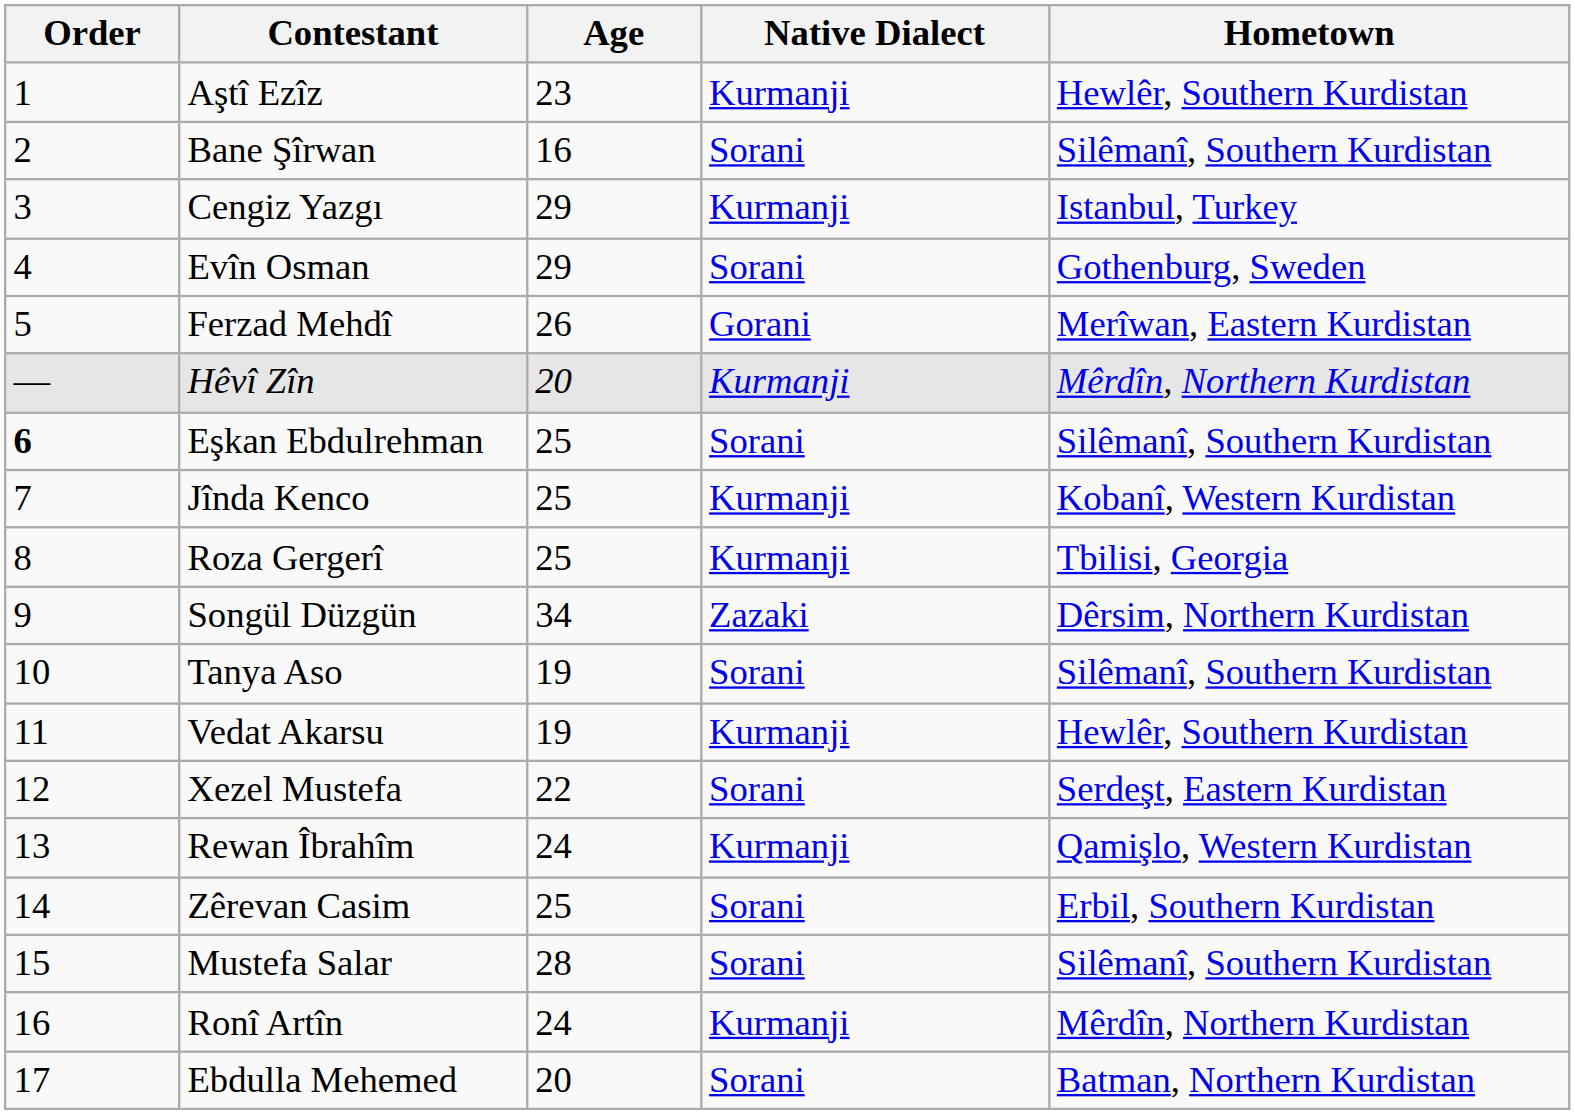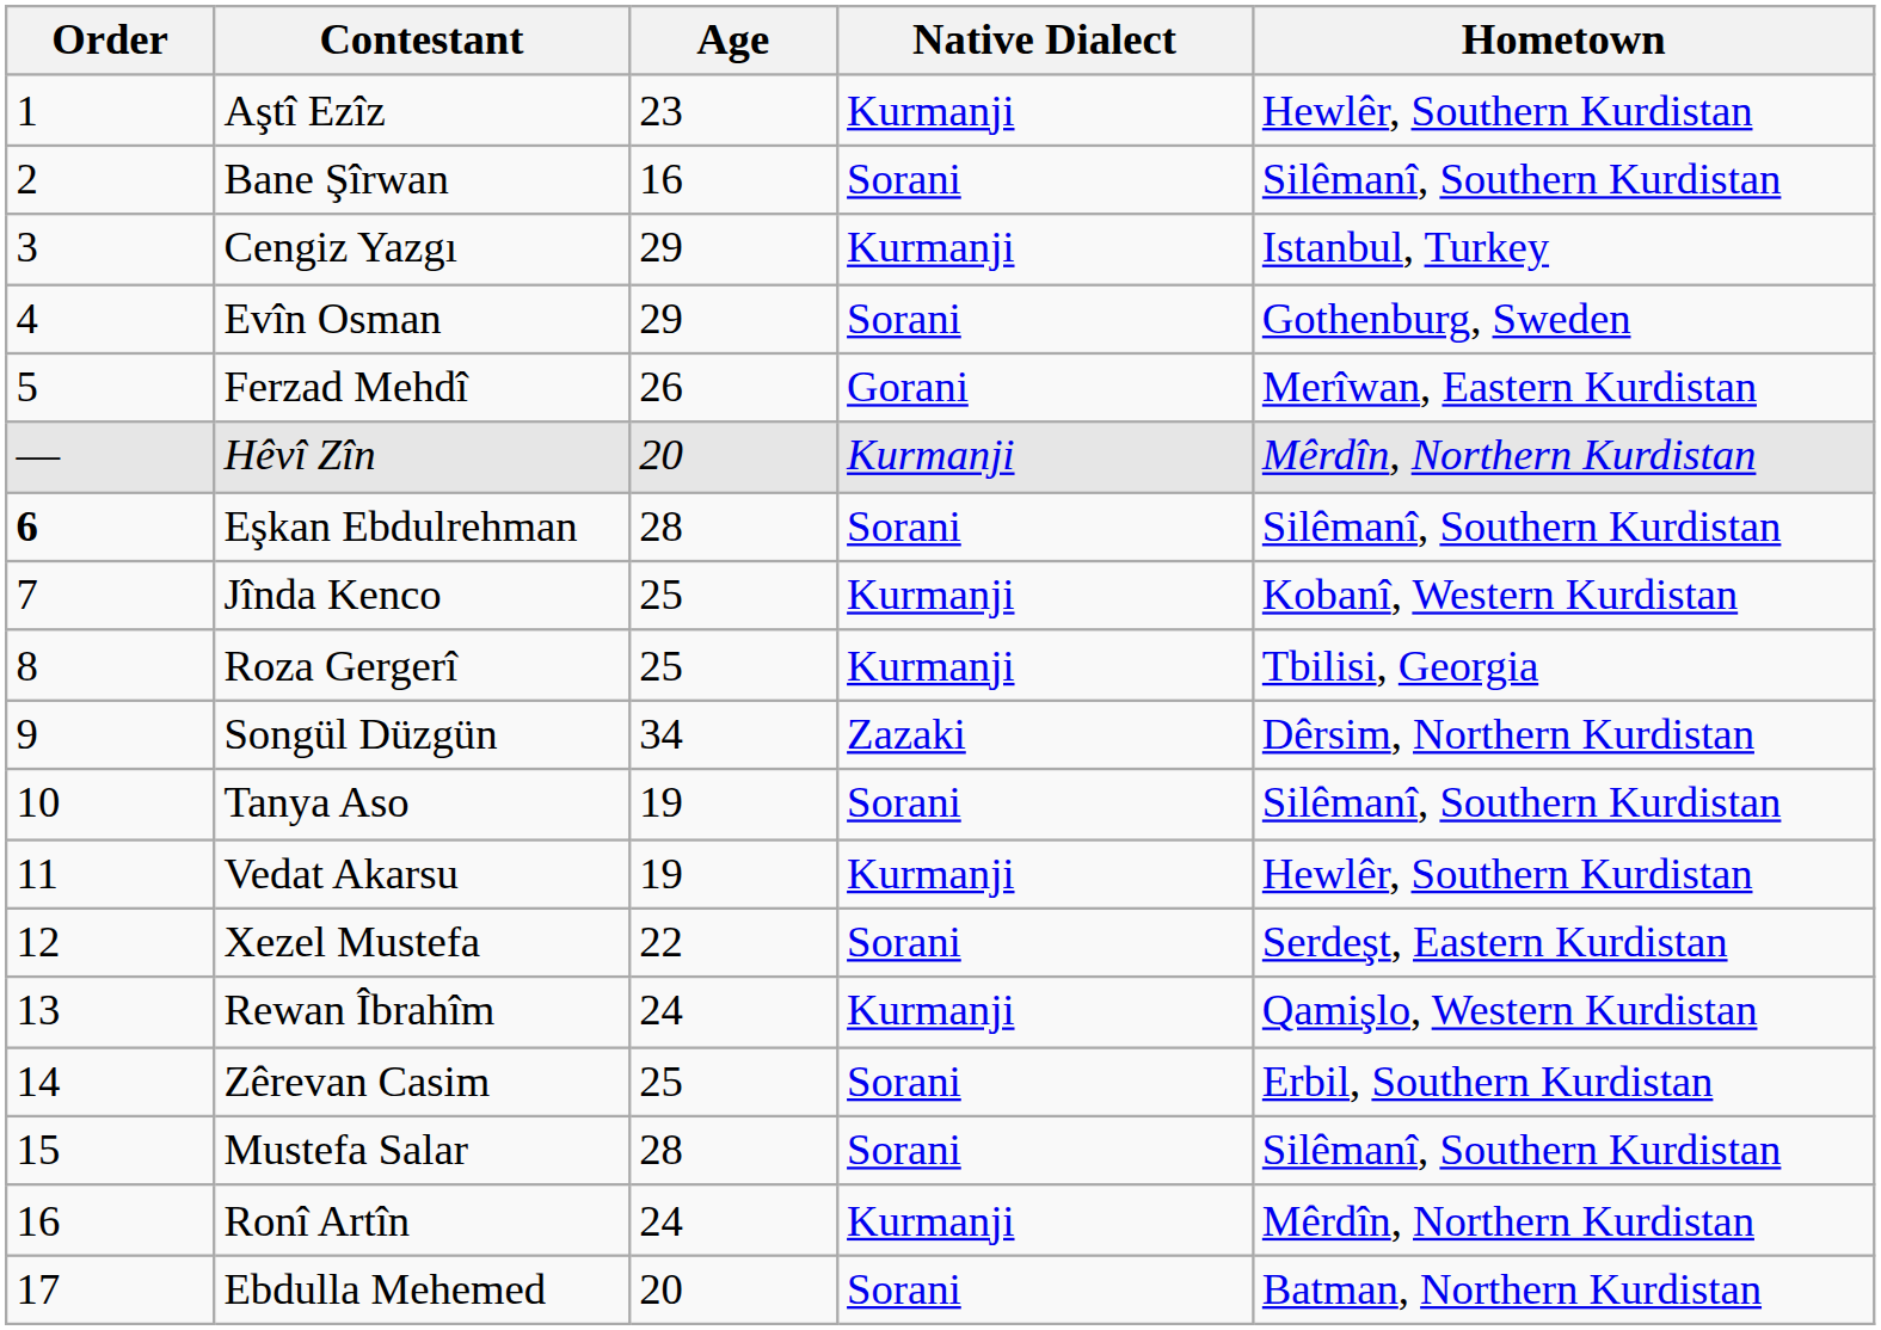Eşkan Ebdulrehman | Age: 25 -> 28
